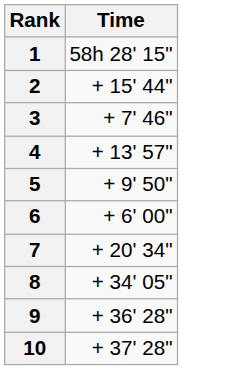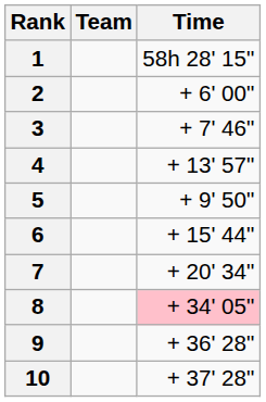+ column: Team
2 | Time: + 15' 44" -> + 6' 00"
6 | Time: + 6' 00" -> + 15' 44"
8 | Time: no background -> pink background
